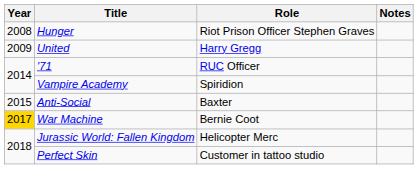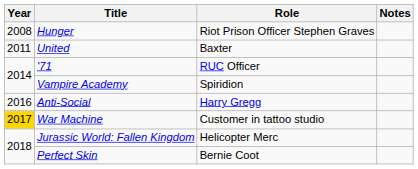United | Year: 2009 -> 2011
United | Role: Harry Gregg -> Baxter
Anti-Social | Year: 2015 -> 2016
Anti-Social | Role: Baxter -> Harry Gregg
War Machine | Role: Bernie Coot -> Customer in tattoo studio
Perfect Skin | Role: Customer in tattoo studio -> Bernie Coot
